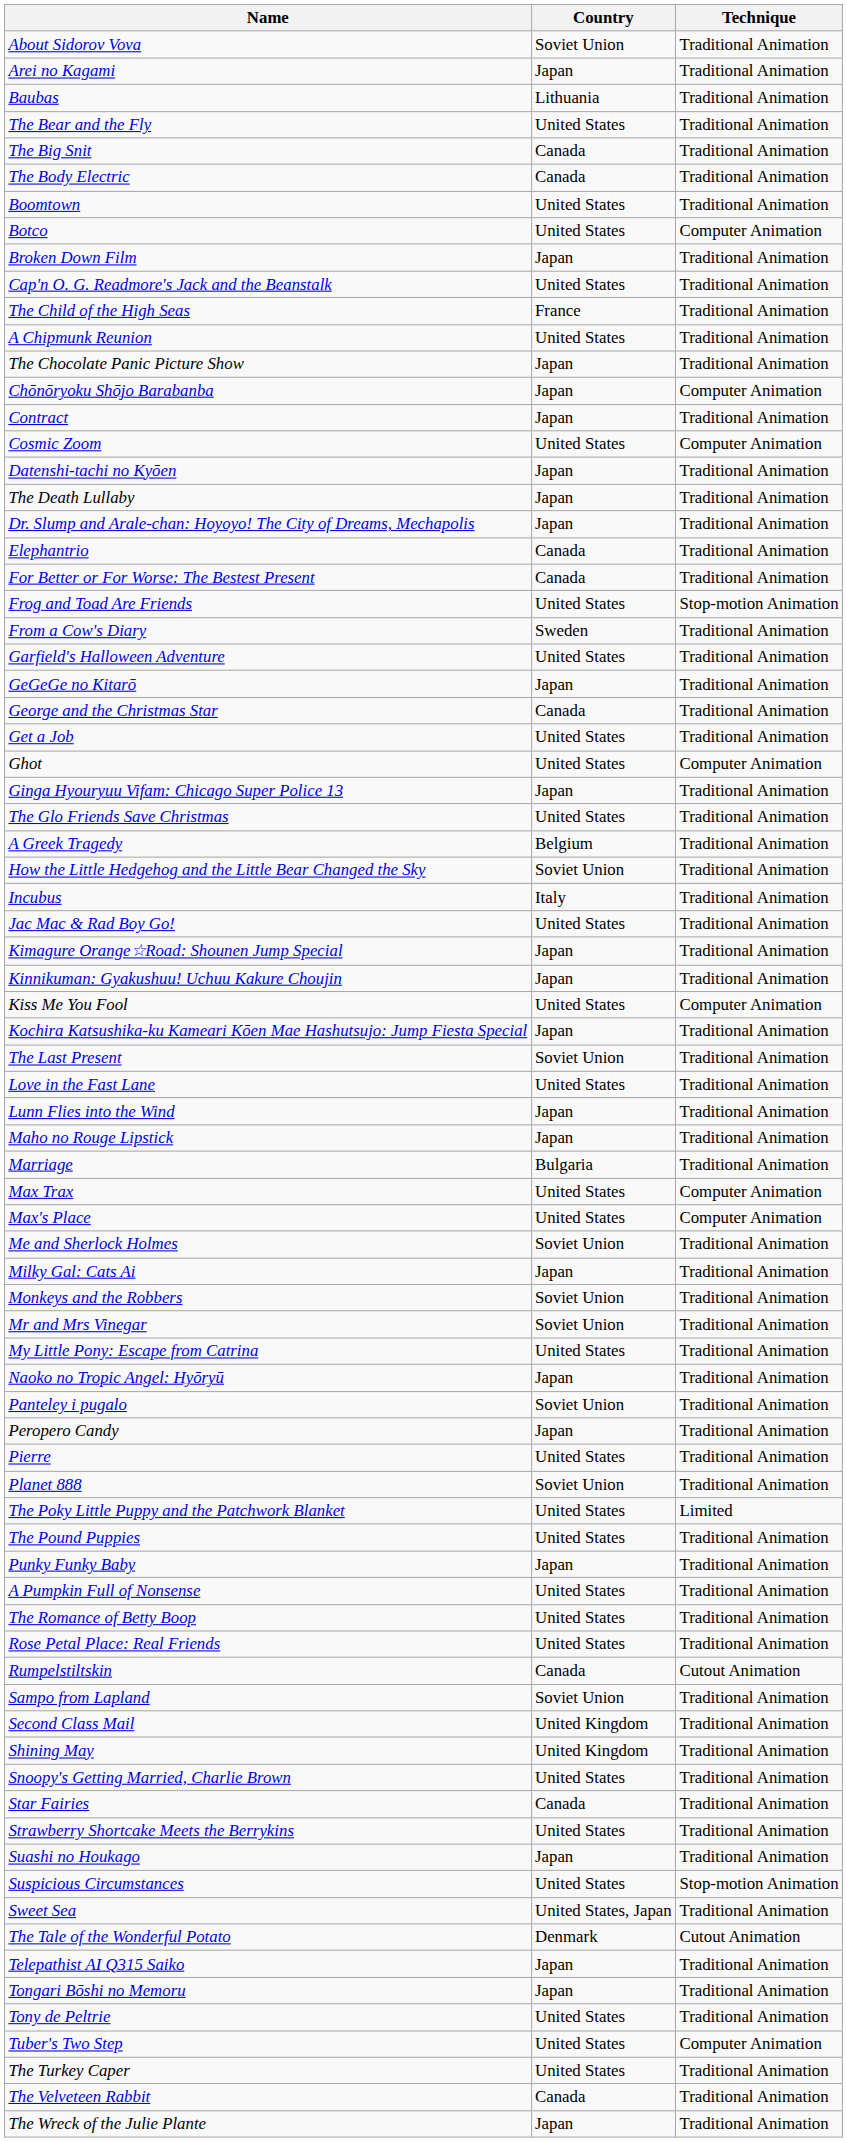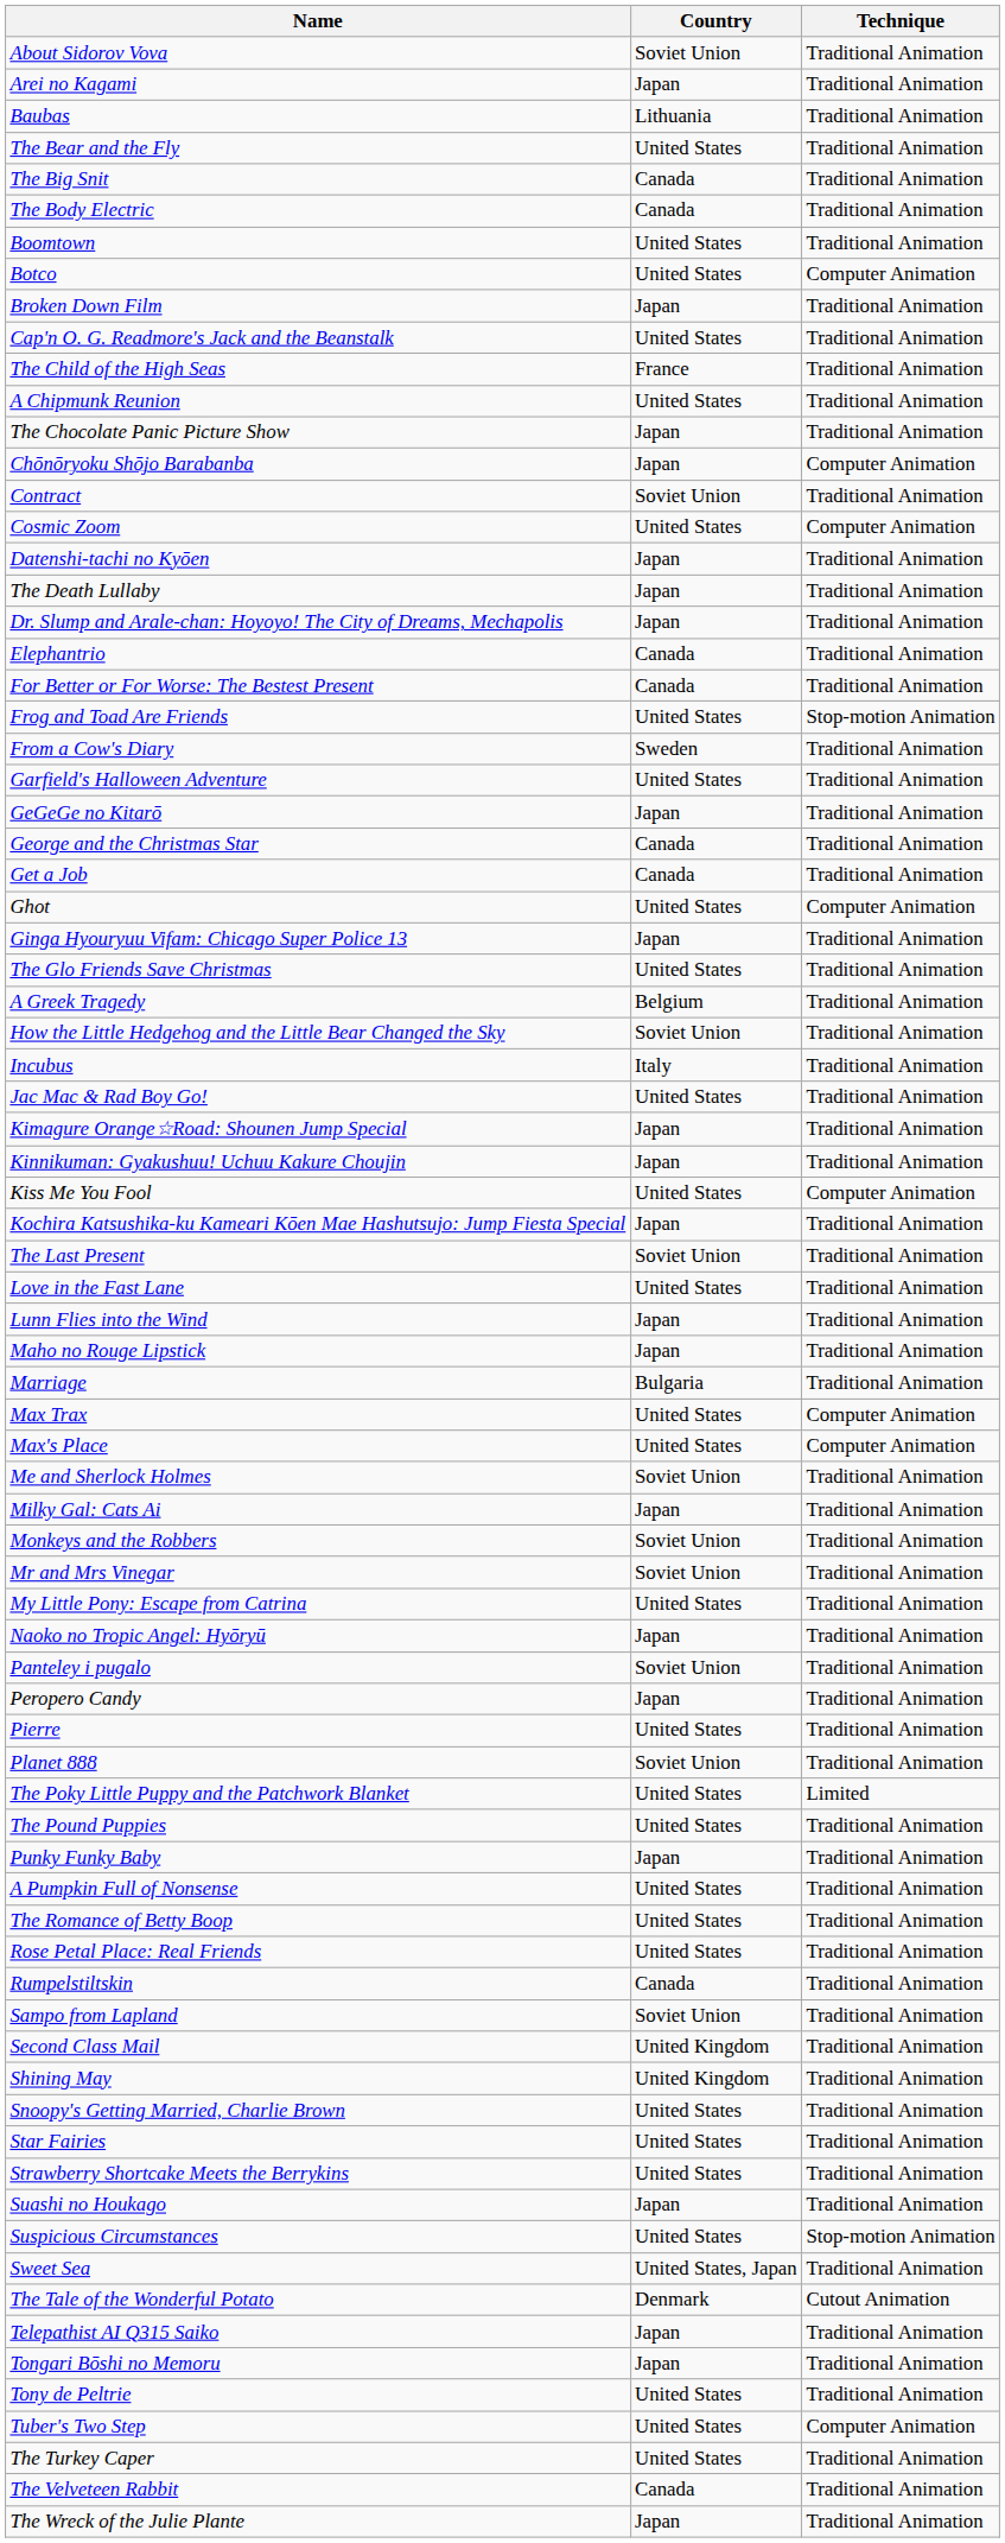Contract | Country: Japan -> Soviet Union
Get a Job | Country: United States -> Canada
Rumpelstiltskin | Technique: Cutout Animation -> Traditional Animation
Star Fairies | Country: Canada -> United States
